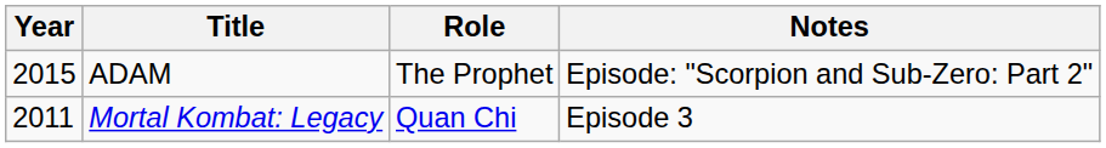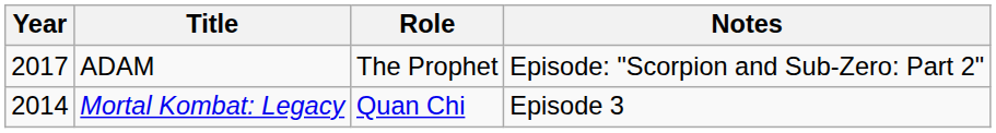ADAM | Year: 2015 -> 2017
Mortal Kombat: Legacy | Year: 2011 -> 2014
